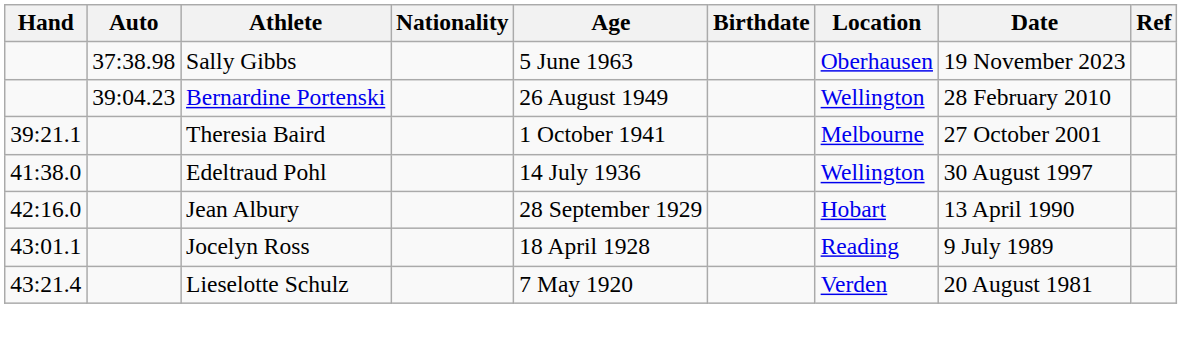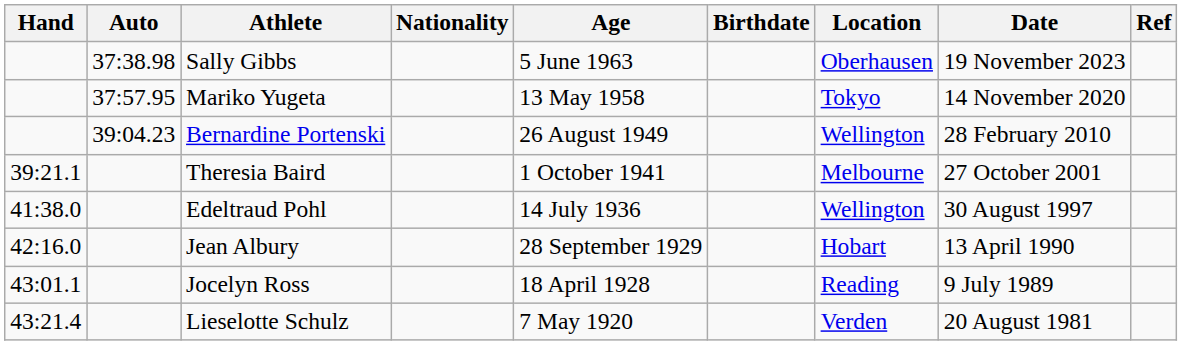+ row: 37:57.95 | Mariko Yugeta | 13 May 1958 | Tokyo | 14 November 2020
